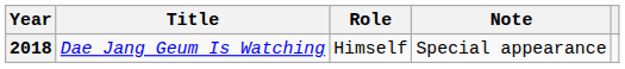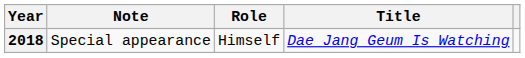columns swapped: Title <-> Note
